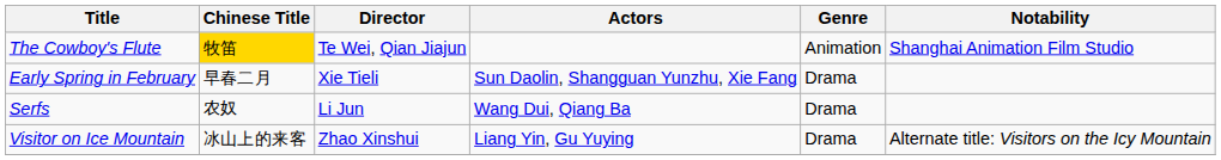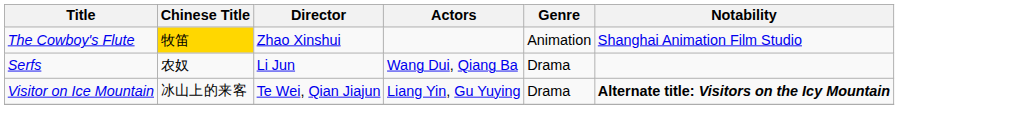The Cowboy's Flute | Director: Te Wei, Qian Jiajun -> Zhao Xinshui
- row: Early Spring in February | 早春二月 | Xie Tieli | Sun Daolin, Shangguan Yunzhu, Xie Fang | Drama
Visitor on Ice Mountain | Director: Zhao Xinshui -> Te Wei, Qian Jiajun
Visitor on Ice Mountain | Notability: normal -> bold
